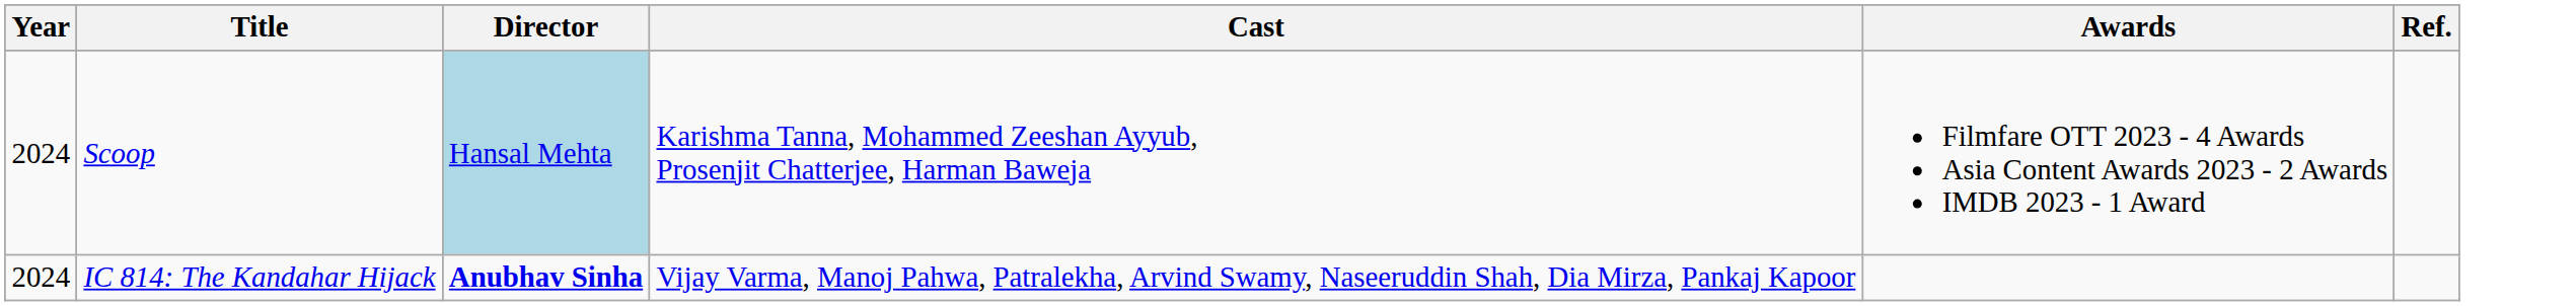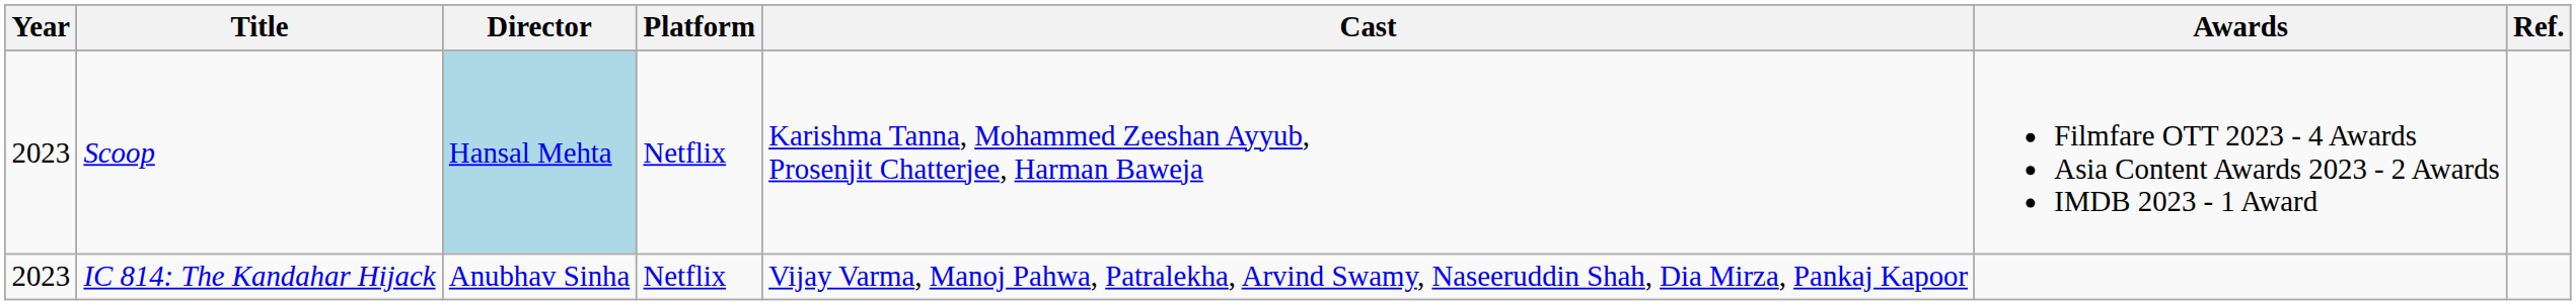+ column: Platform | Netflix | Netflix
Scoop | Year: 2024 -> 2023
IC 814: The Kandahar Hijack | Year: 2024 -> 2023
IC 814: The Kandahar Hijack | Director: bold -> normal
